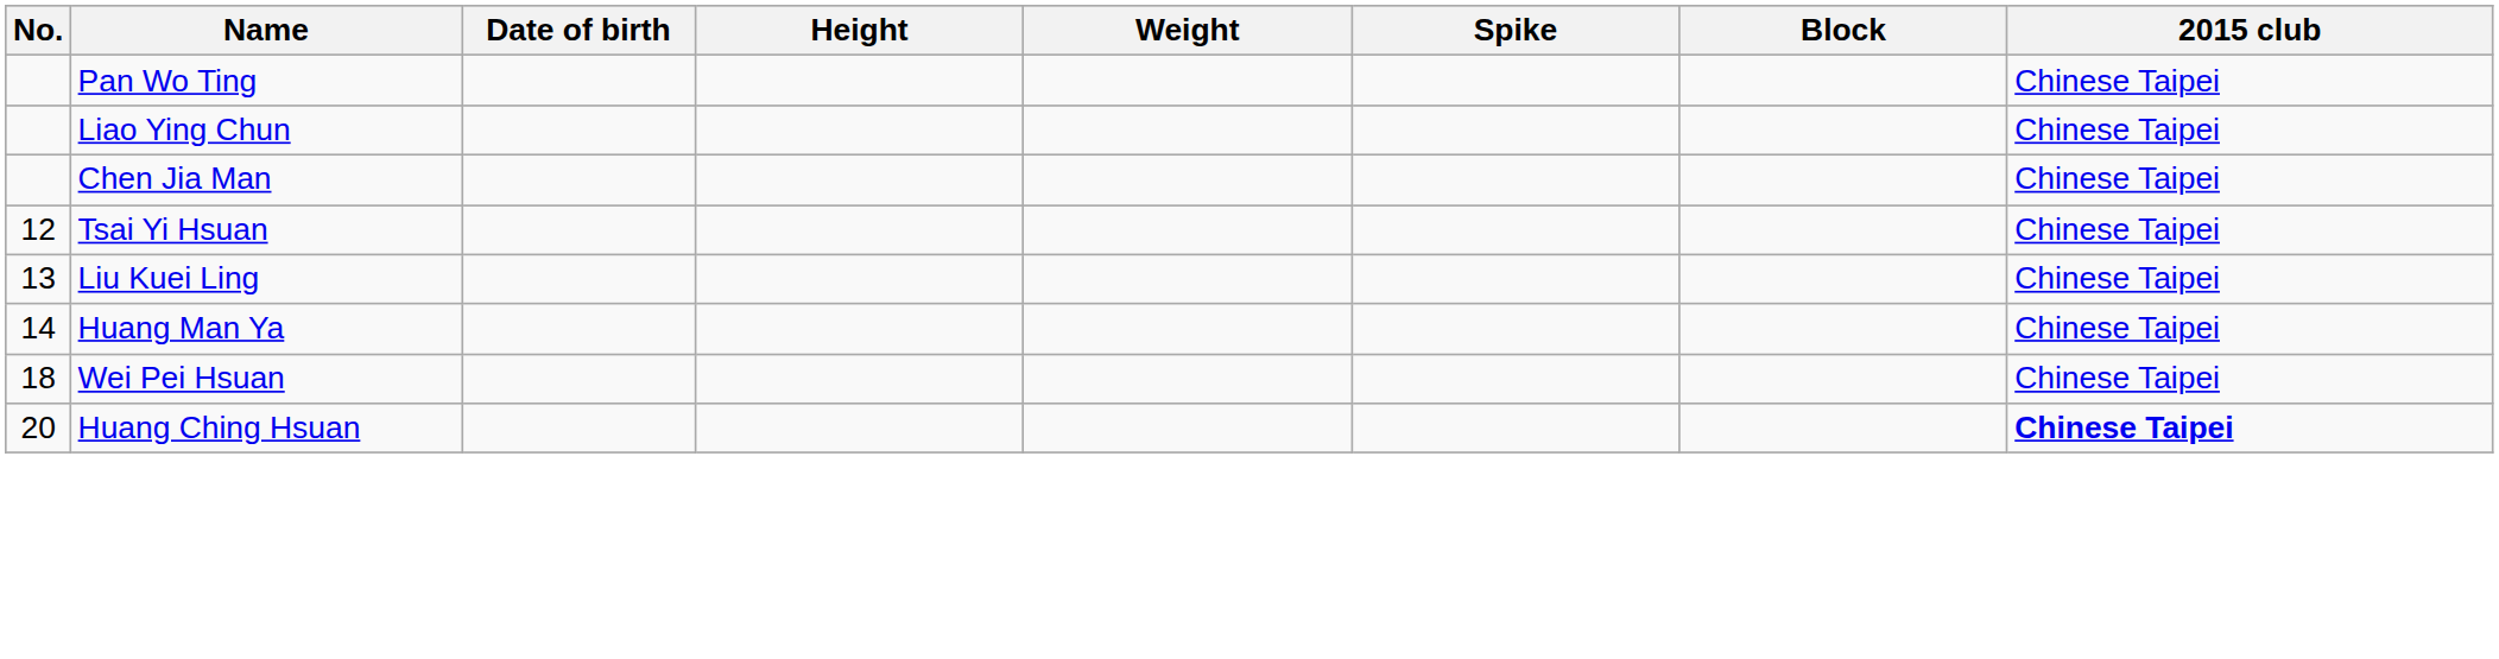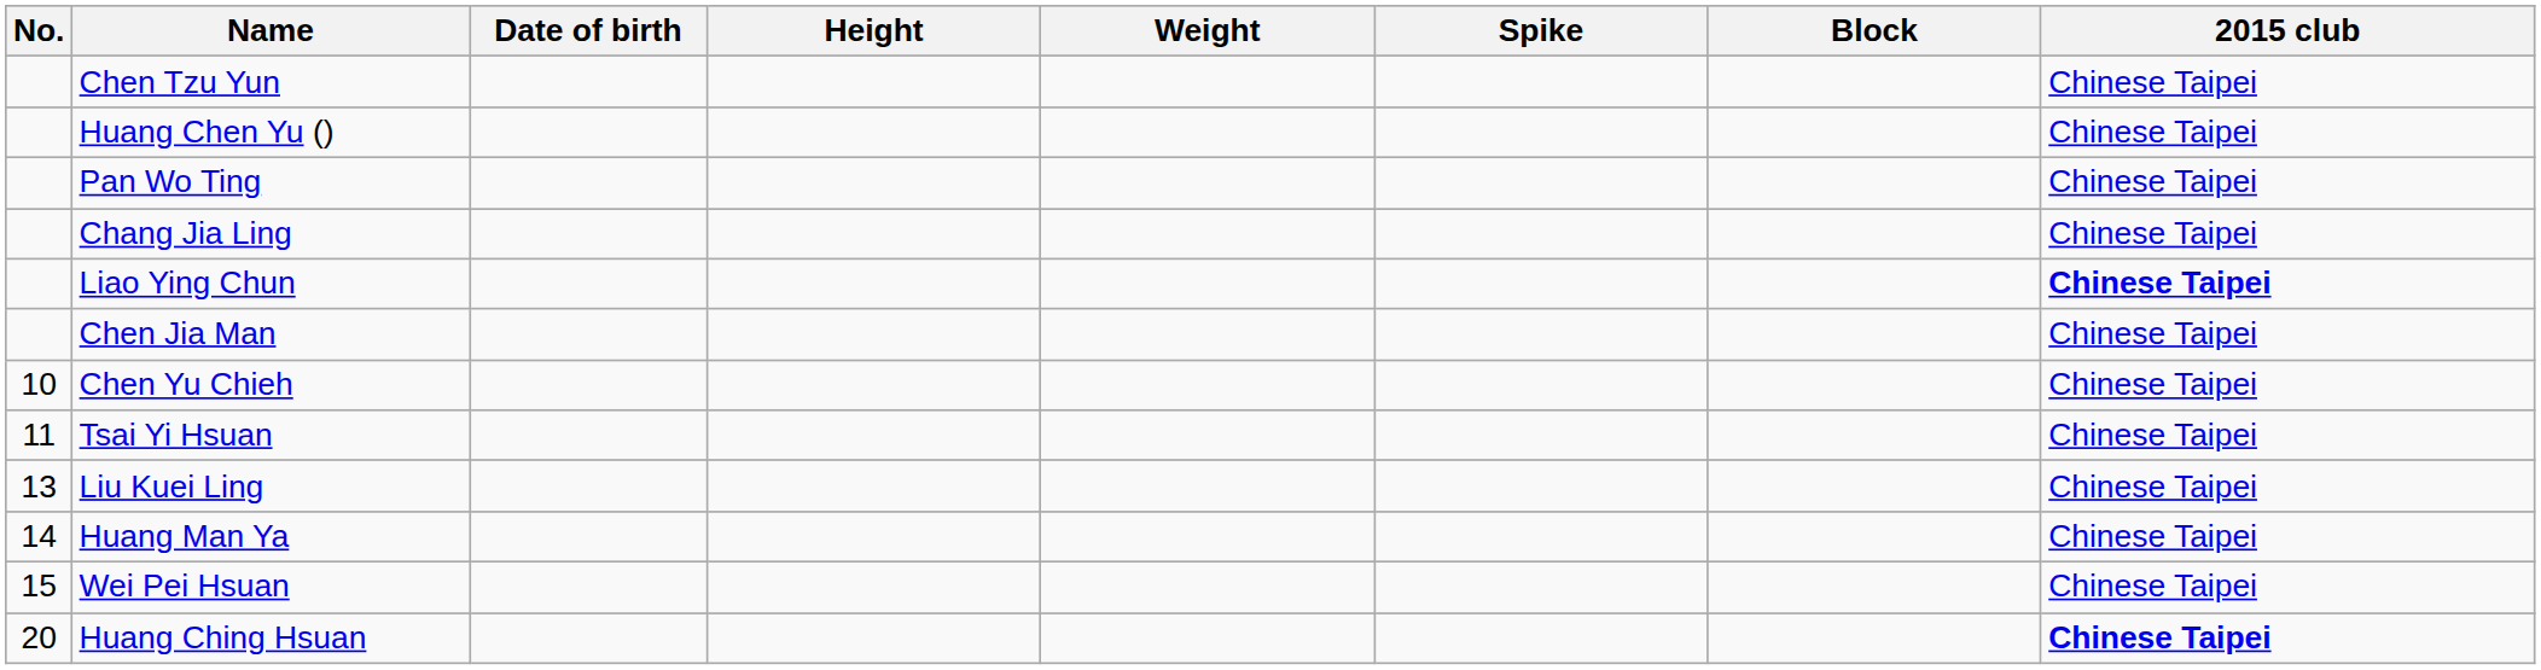+ row: Chen Tzu Yun | Chinese Taipei
+ row: Huang Chen Yu () | Chinese Taipei
+ row: Chang Jia Ling | Chinese Taipei
Liao Ying Chun | 2015 club: normal -> bold
+ row: 10 | Chen Yu Chieh | Chinese Taipei
Tsai Yi Hsuan | No.: 12 -> 11
Wei Pei Hsuan | No.: 18 -> 15
